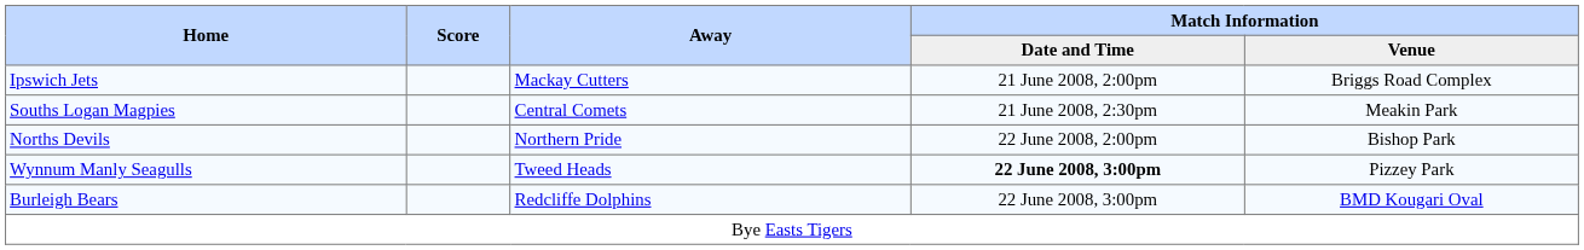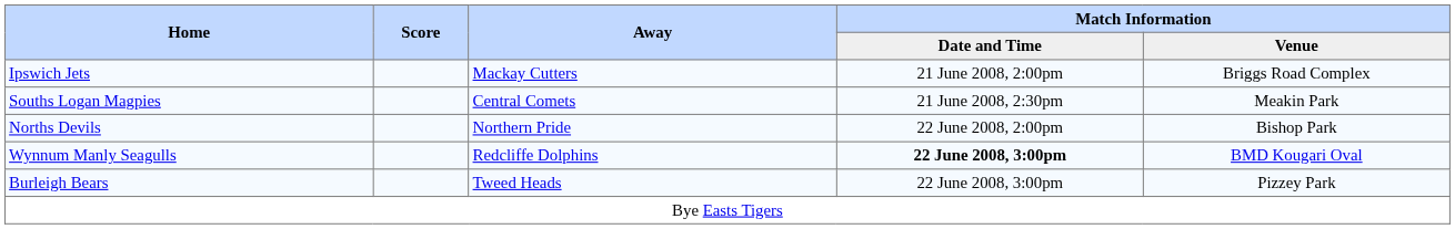Wynnum Manly Seagulls | Away: Tweed Heads -> Redcliffe Dolphins
Wynnum Manly Seagulls | Match Information / Venue: Pizzey Park -> BMD Kougari Oval
Burleigh Bears | Away: Redcliffe Dolphins -> Tweed Heads
Burleigh Bears | Match Information / Venue: BMD Kougari Oval -> Pizzey Park
